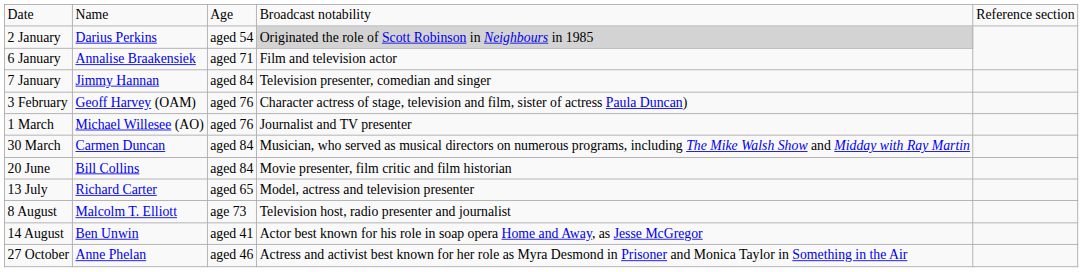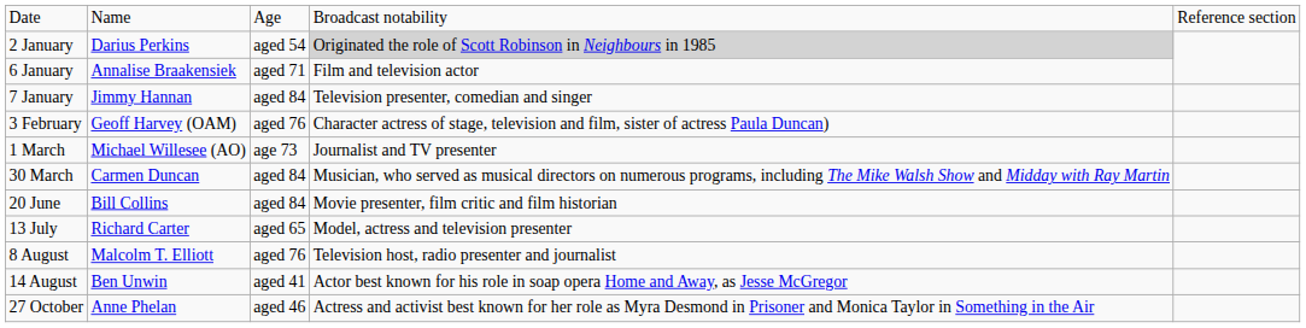1 March | column 3: aged 76 -> age 73
8 August | column 3: age 73 -> aged 76
